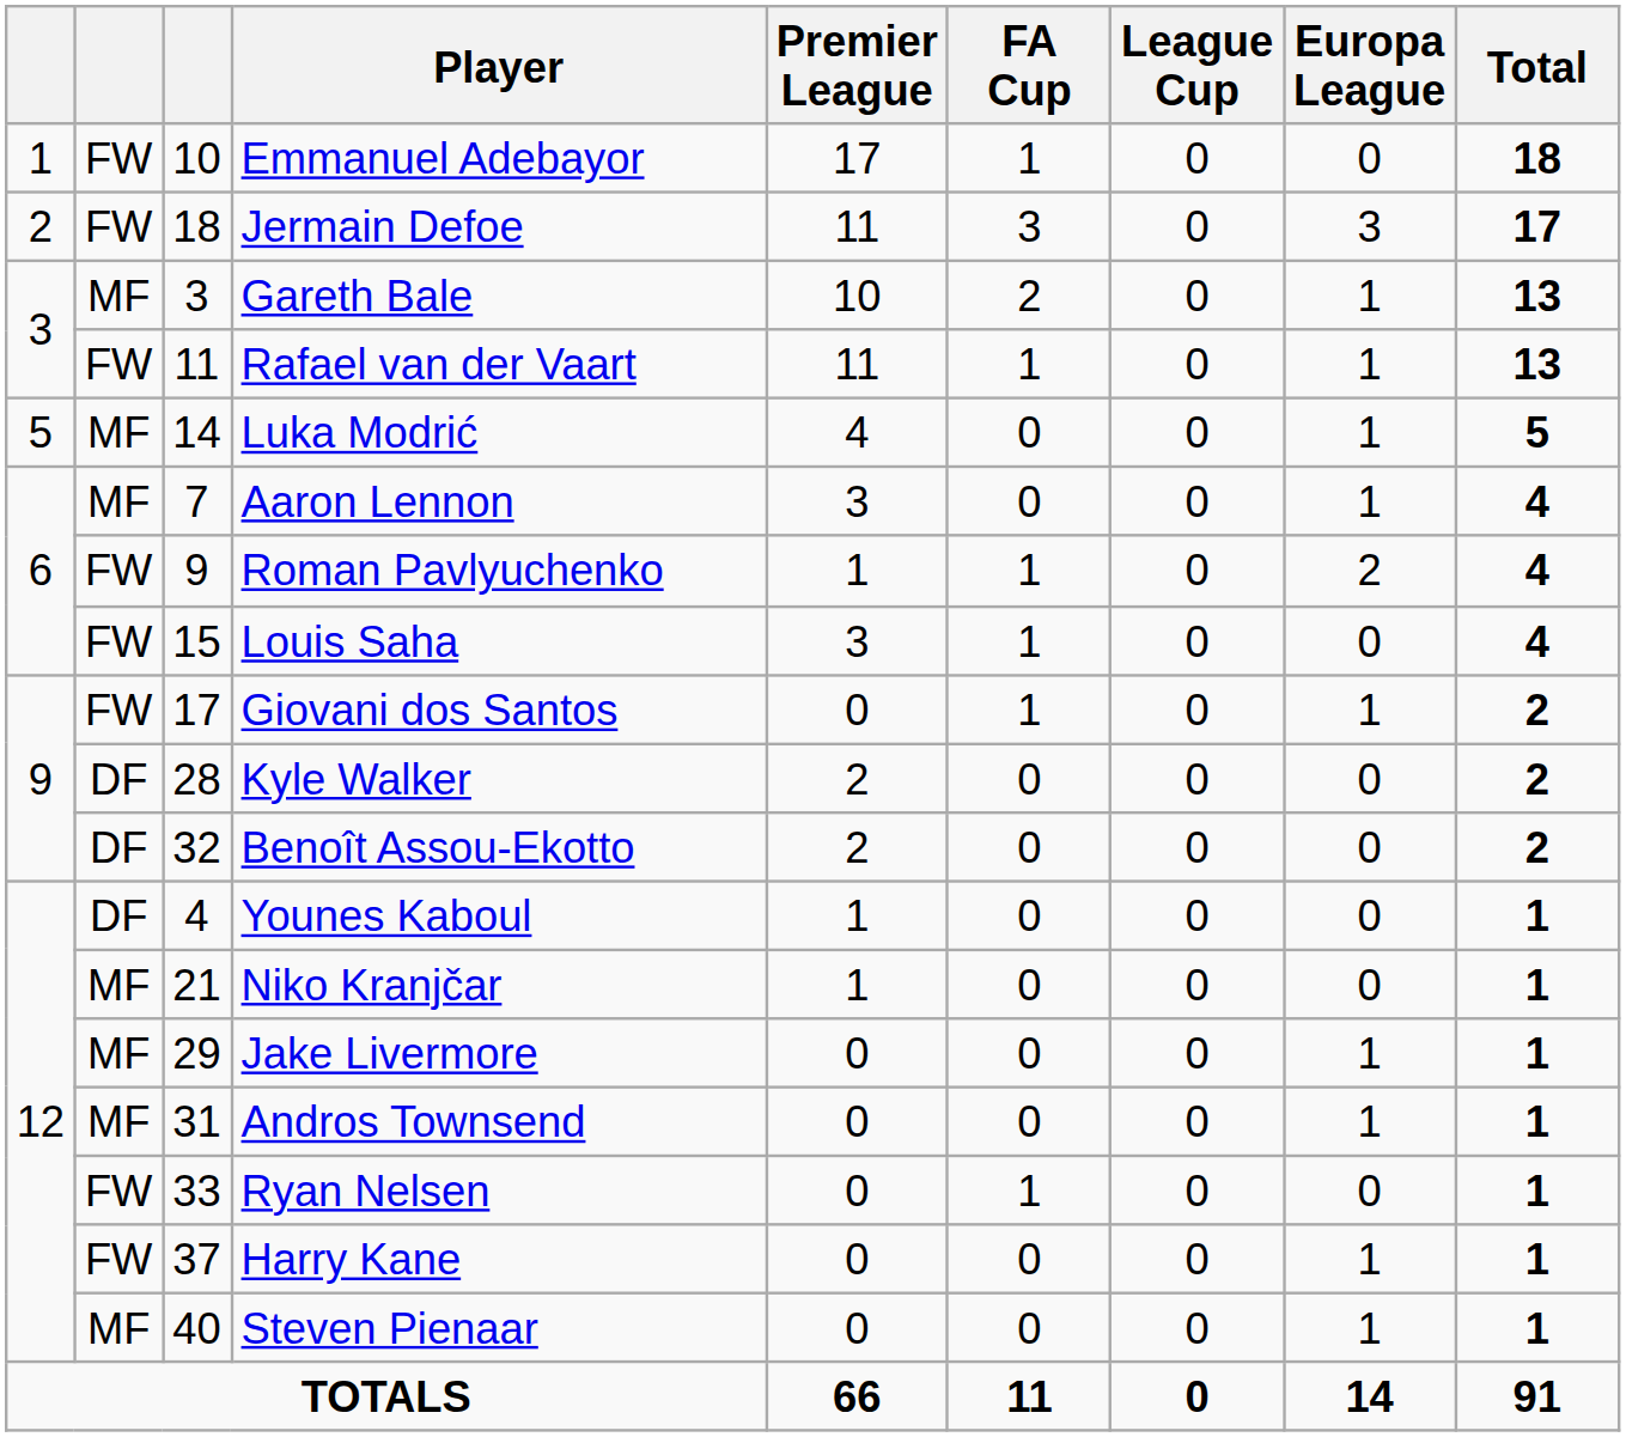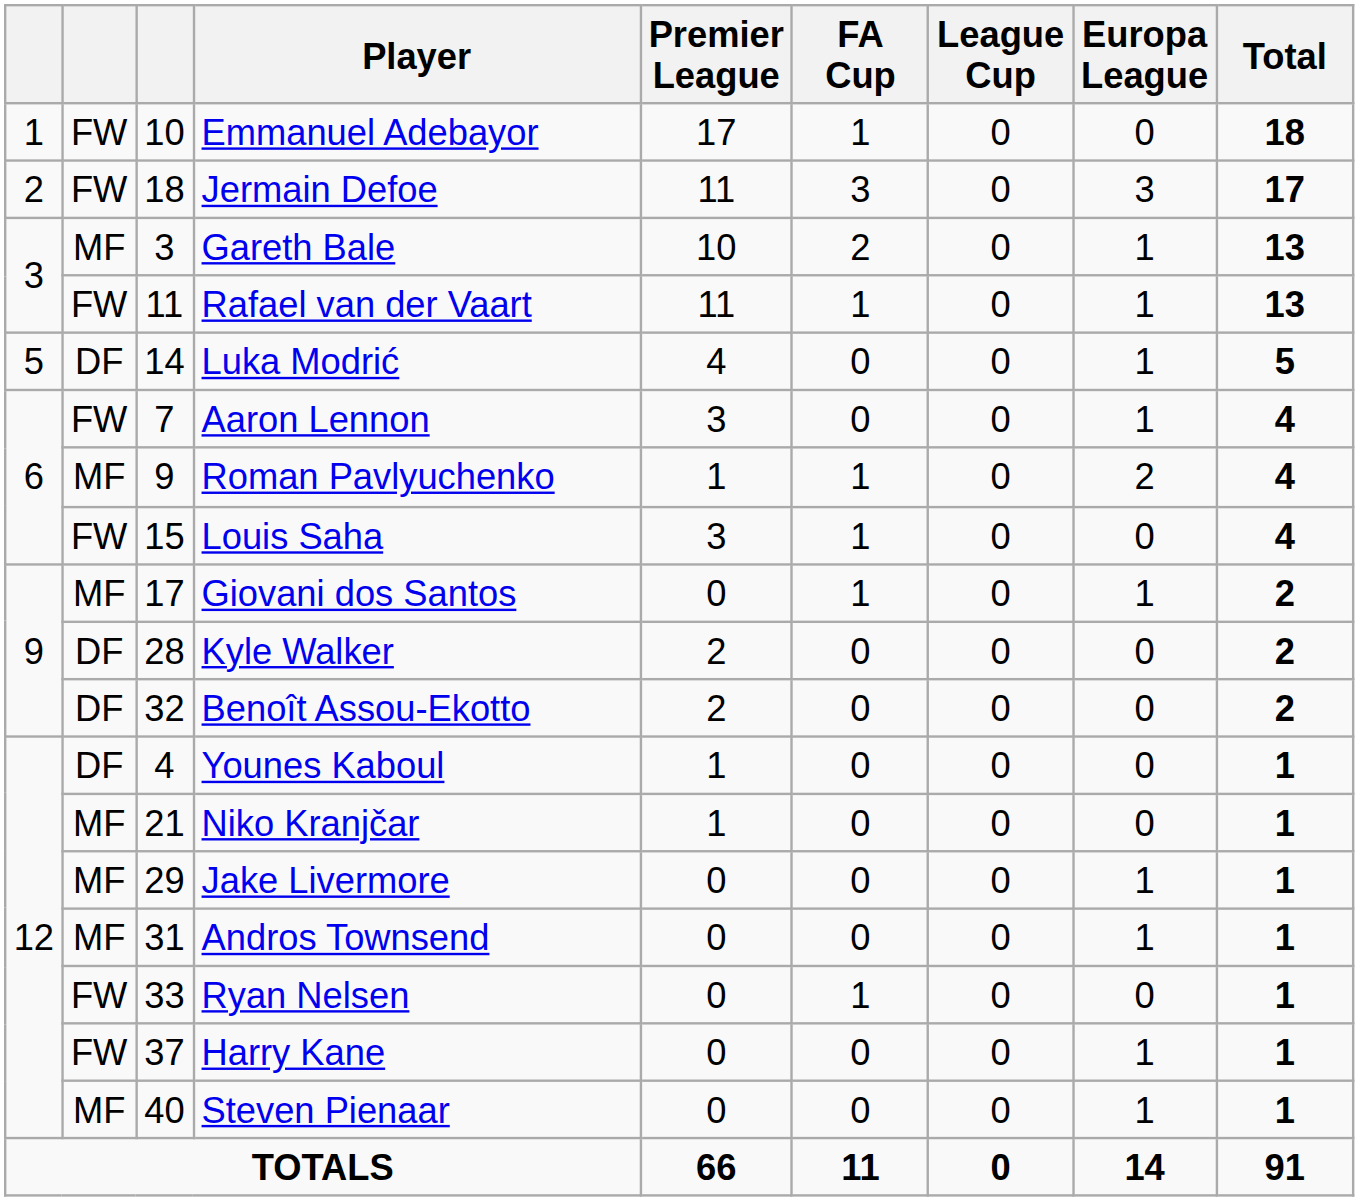Luka Modrić | column 2: MF -> DF
Aaron Lennon | column 2: MF -> FW
Roman Pavlyuchenko | column 2: FW -> MF
Giovani dos Santos | column 2: FW -> MF
